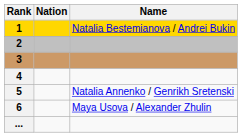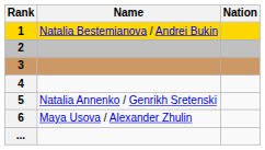columns swapped: Name <-> Nation
